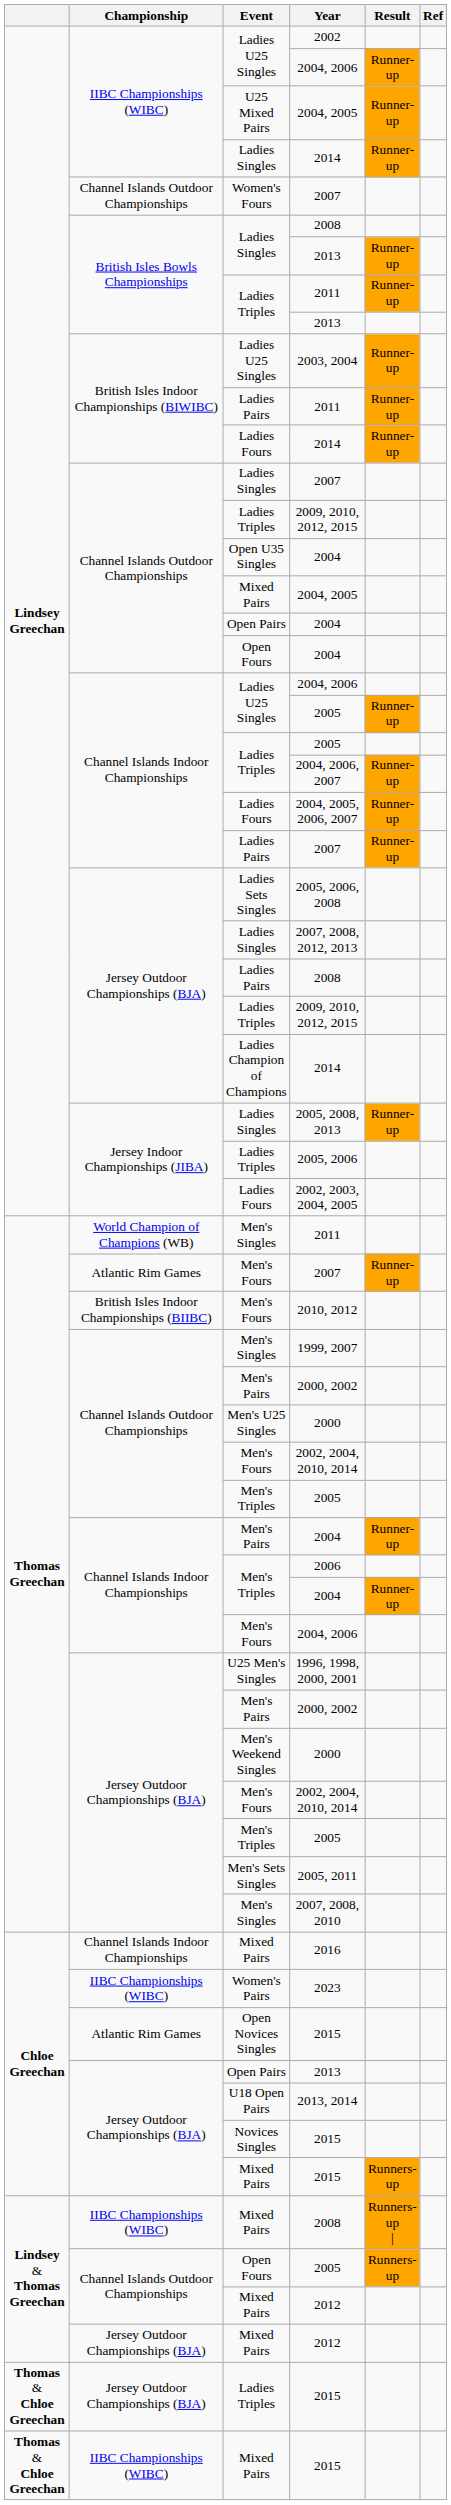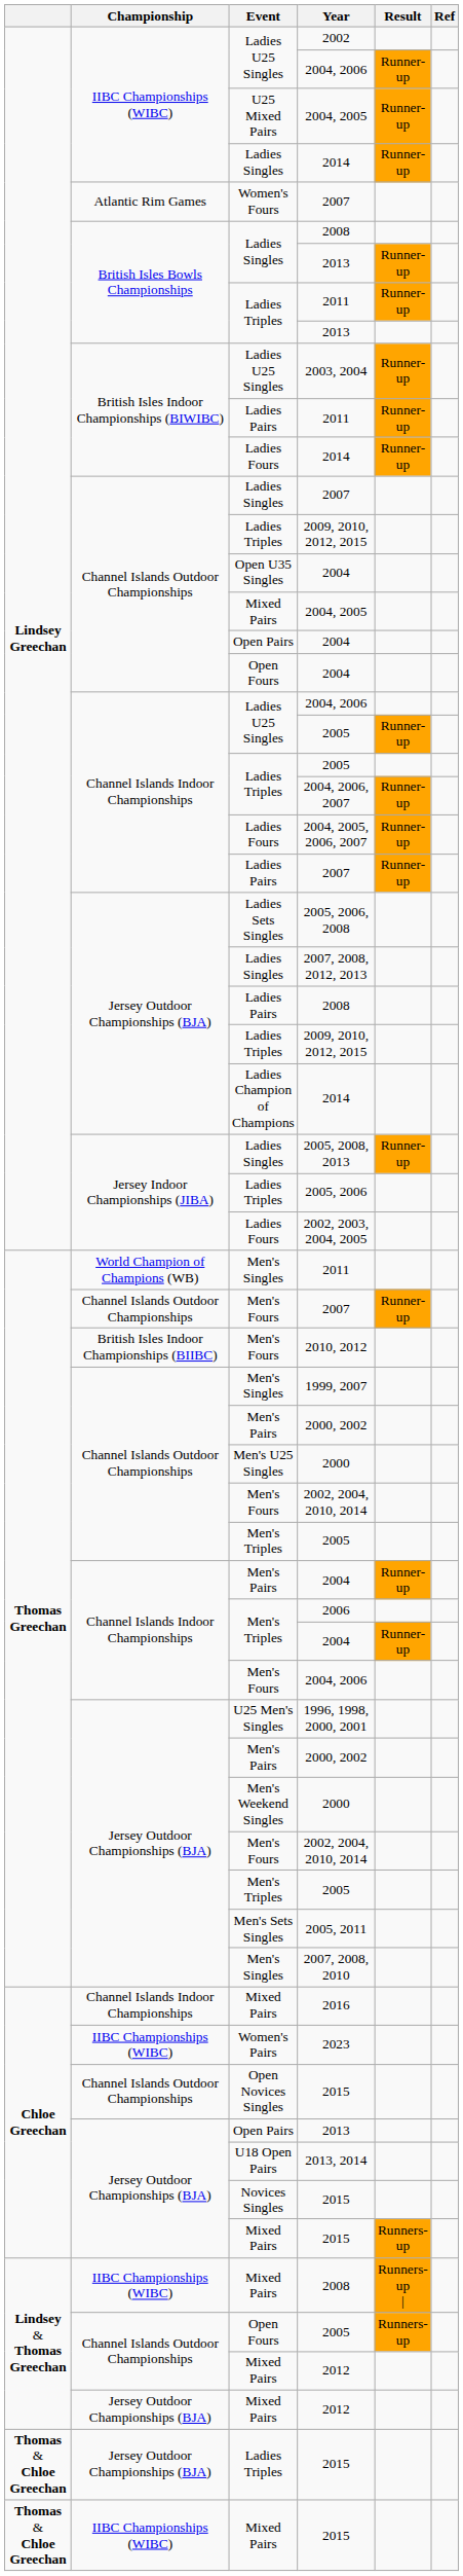Women's Fours / 2007 | Championship: Channel Islands Outdoor Championships -> Atlantic Rim Games
Men's Fours / 2007 | Championship: Atlantic Rim Games -> Channel Islands Outdoor Championships
Open Novices Singles / 2015 | Championship: Atlantic Rim Games -> Channel Islands Outdoor Championships
